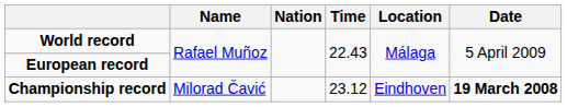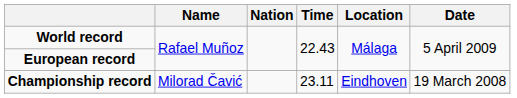Championship record | Time: 23.12 -> 23.11
Championship record | Date: bold -> normal
